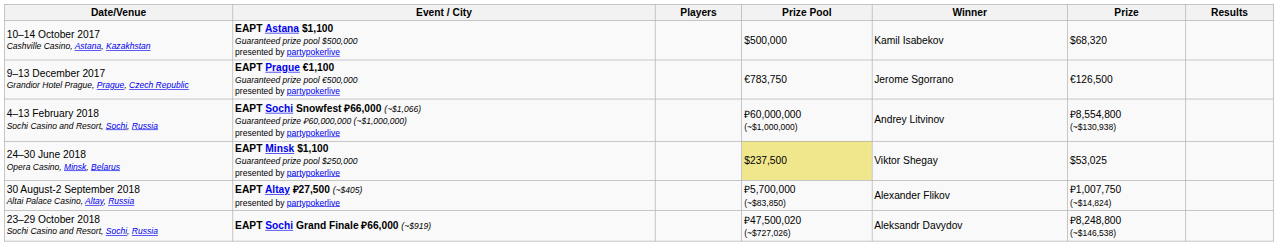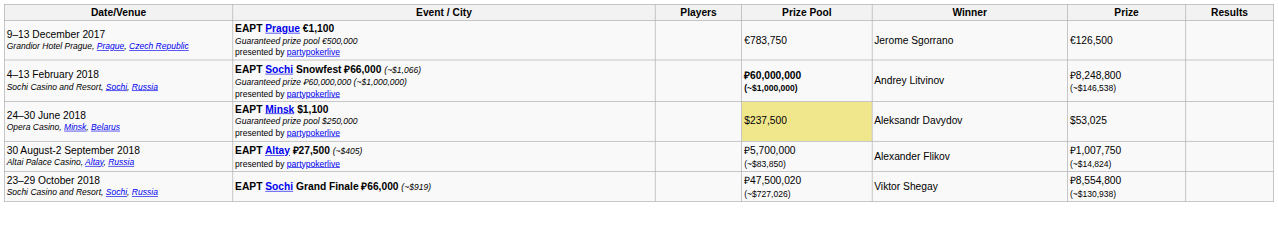- row: 10–14 October 2017 Cashville Casino, Astana, Kazakhstan | EAPT Astana $1,100 Guaranteed prize pool $500,000 presented by partypokerlive | $500,000 | Kamil Isabekov | $68,320
4–13 February 2018 Sochi Casino and Resort, Sochi, Russia | Prize Pool: normal -> bold
4–13 February 2018 Sochi Casino and Resort, Sochi, Russia | Prize: ₽8,554,800 (~$130,938) -> ₽8,248,800 (~$146,538)
24–30 June 2018 Opera Casino, Minsk, Belarus | Winner: Viktor Shegay -> Aleksandr Davydov
23–29 October 2018 Sochi Casino and Resort, Sochi, Russia | Winner: Aleksandr Davydov -> Viktor Shegay
23–29 October 2018 Sochi Casino and Resort, Sochi, Russia | Prize: ₽8,248,800 (~$146,538) -> ₽8,554,800 (~$130,938)
